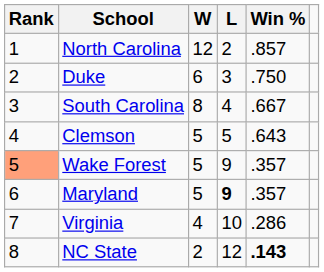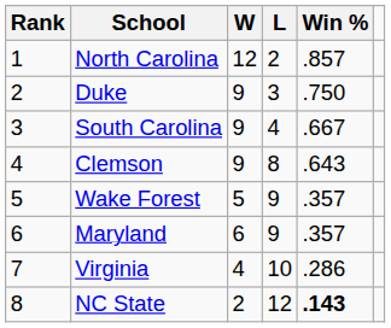Duke | W: 6 -> 9
South Carolina | W: 8 -> 9
Clemson | W: 5 -> 9
Clemson | L: 5 -> 8
Wake Forest | Rank: lightsalmon background -> no background
Maryland | W: 5 -> 6
Maryland | L: bold -> normal
